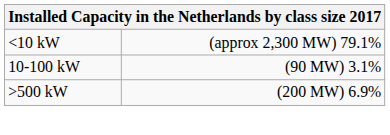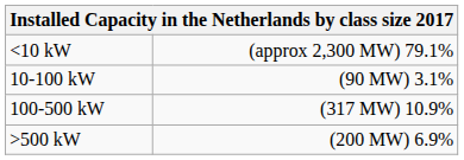+ row: 100-500 kW | (317 MW) 10.9%
